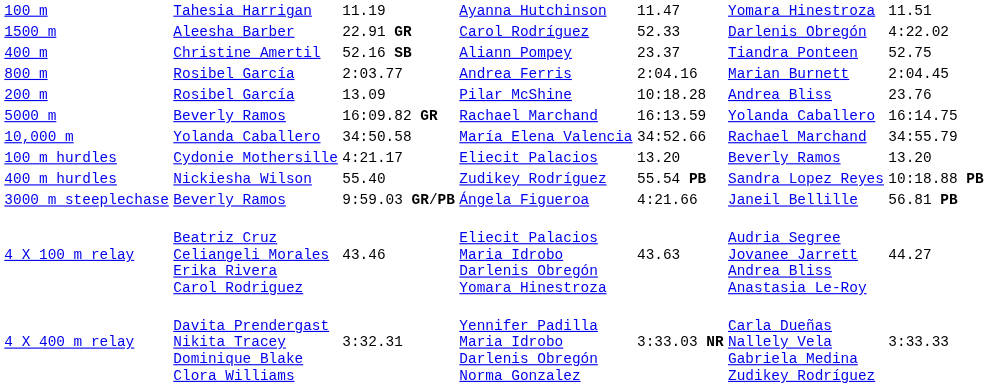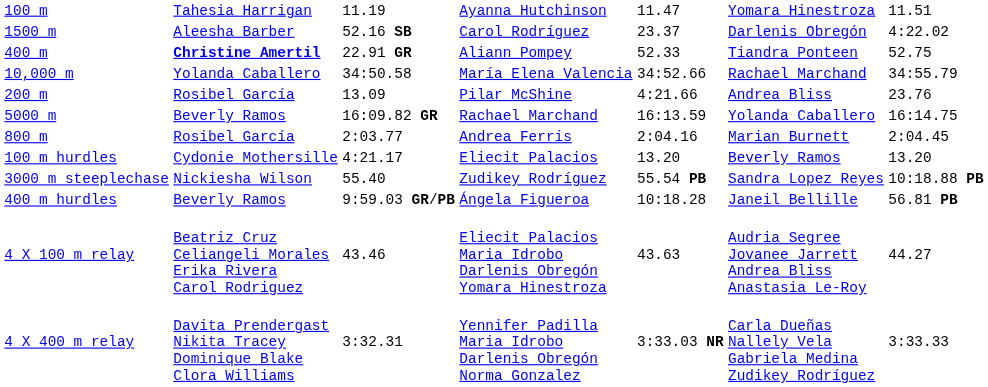Carol Rodríguez | column 3: 22.91 GR -> 52.16 SB
Carol Rodríguez | column 5: 52.33 -> 23.37
Aliann Pompey | column 2: normal -> bold
Aliann Pompey | column 3: 52.16 SB -> 22.91 GR
Aliann Pompey | column 5: 23.37 -> 52.33
rows swapped: Andrea Ferris <-> María Elena Valencia
Pilar McShine | column 5: 10:18.28 -> 4:21.66
Zudikey Rodríguez | column 1: 400 m hurdles -> 3000 m steeplechase
Ángela Figueroa | column 1: 3000 m steeplechase -> 400 m hurdles
Ángela Figueroa | column 5: 4:21.66 -> 10:18.28
